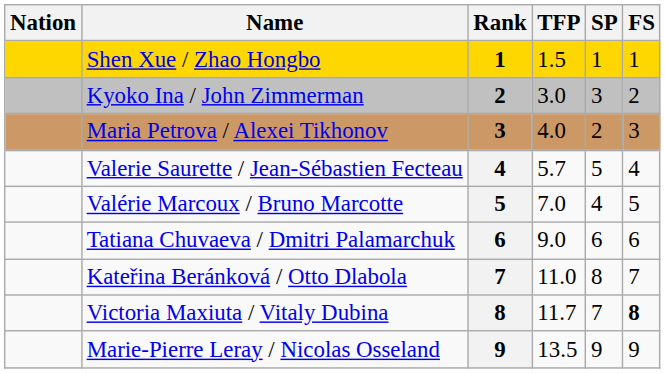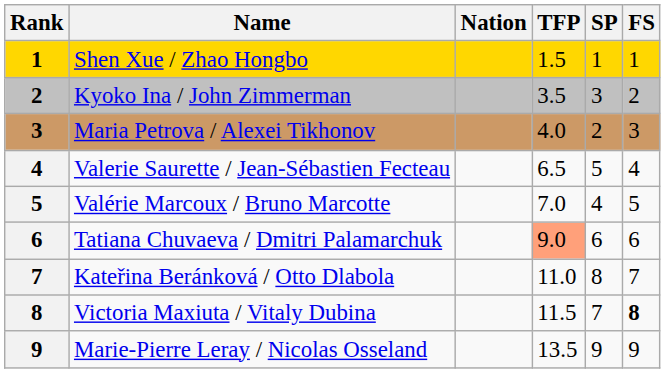columns swapped: Rank <-> Nation
Kyoko Ina / John Zimmerman | TFP: 3.0 -> 3.5
Valerie Saurette / Jean-Sébastien Fecteau | TFP: 5.7 -> 6.5
Tatiana Chuvaeva / Dmitri Palamarchuk | TFP: no background -> lightsalmon background
Victoria Maxiuta / Vitaly Dubina | TFP: 11.7 -> 11.5
